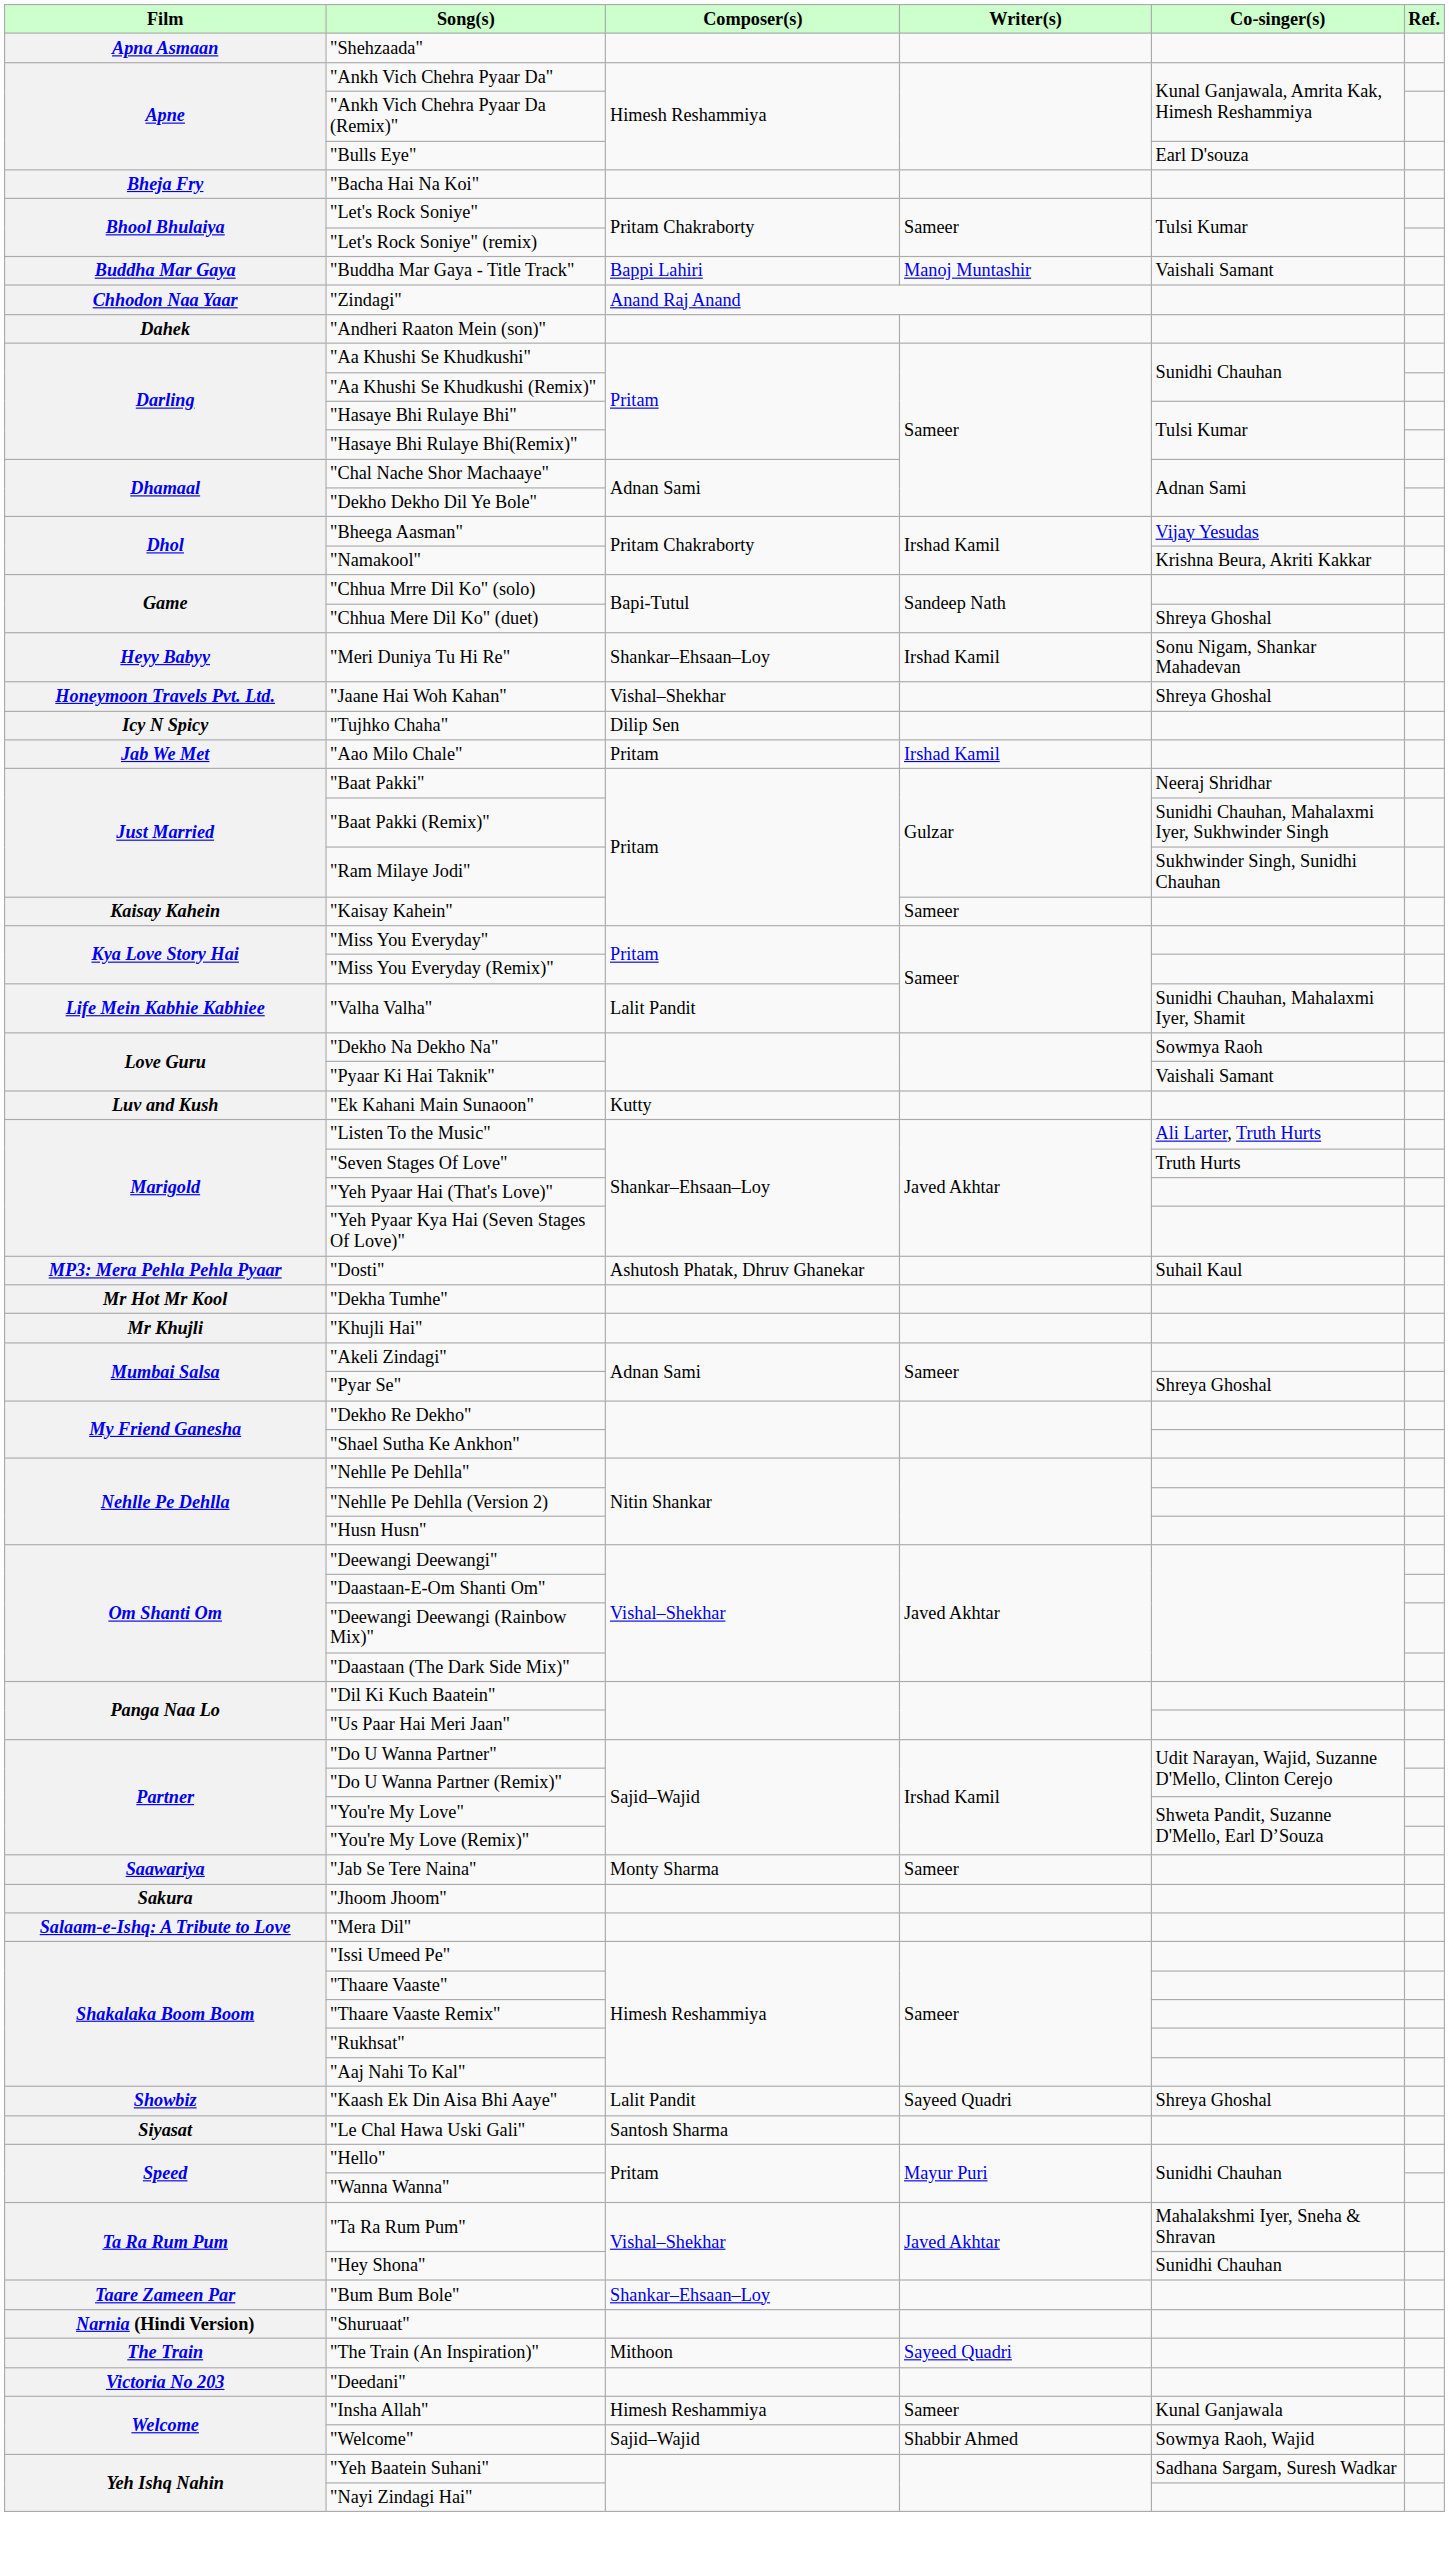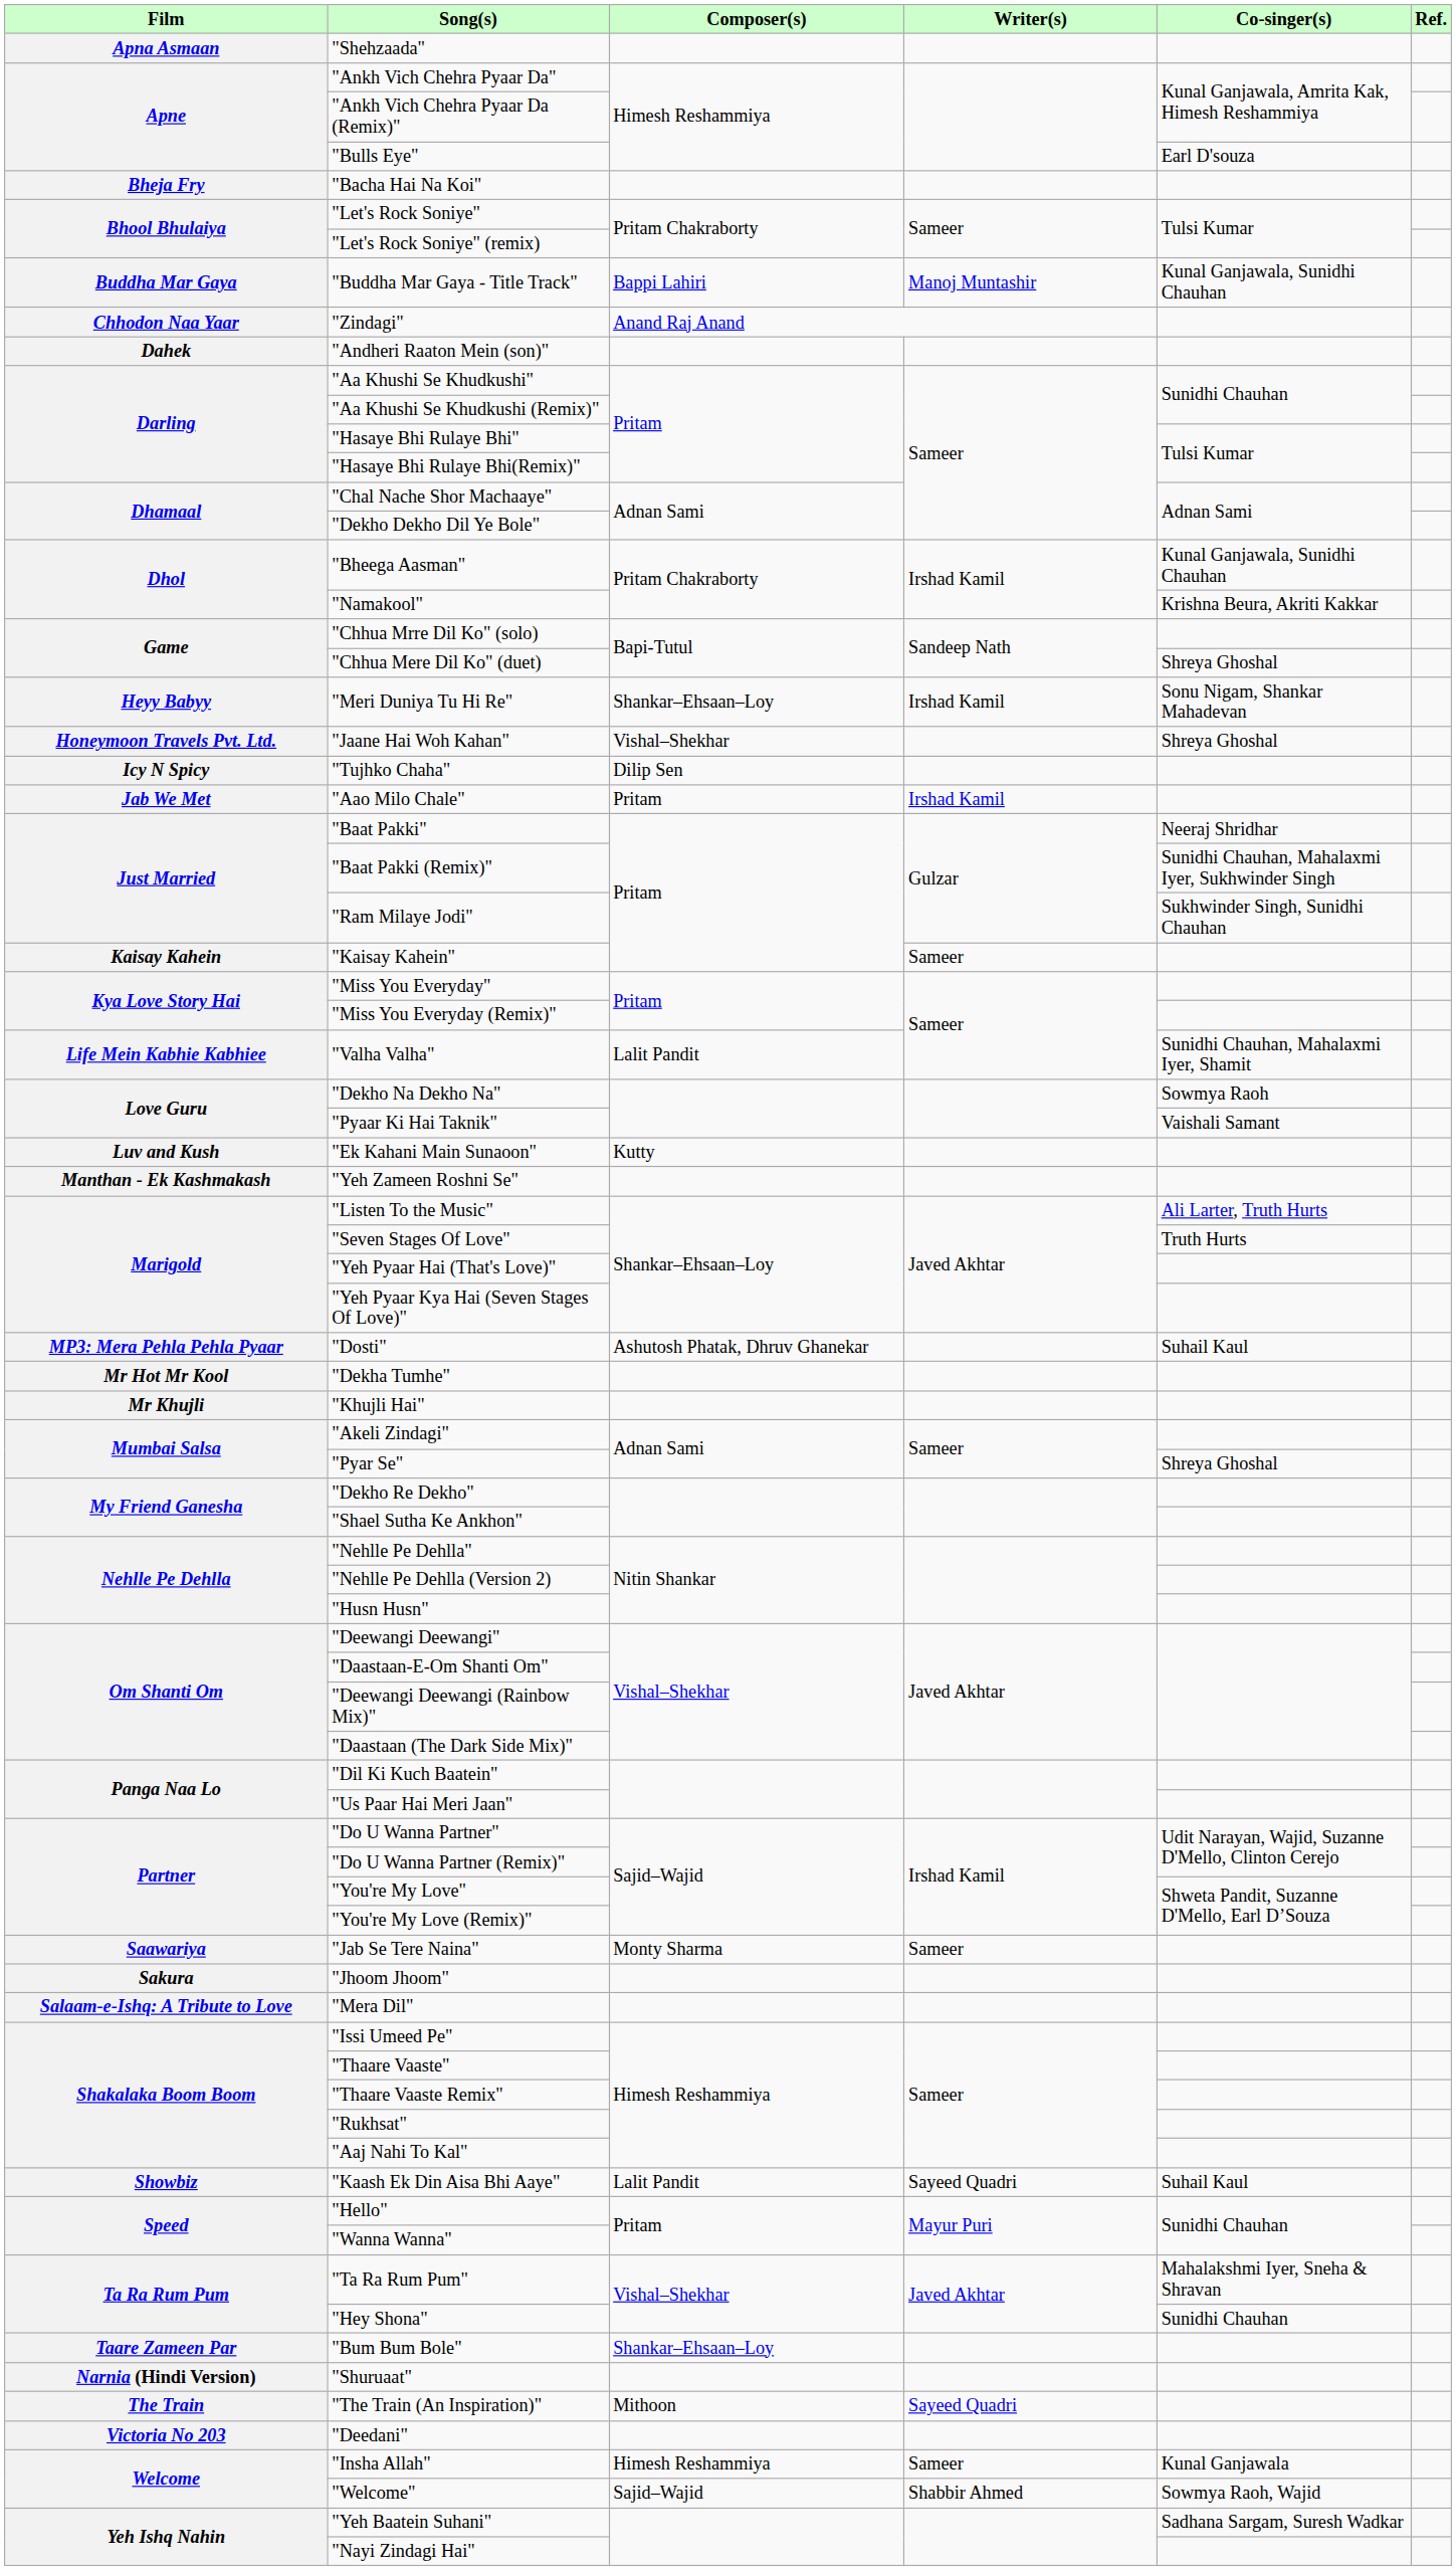"Buddha Mar Gaya - Title Track" | Co-singer(s): Vaishali Samant -> Kunal Ganjawala, Sunidhi Chauhan
"Bheega Aasman" | Co-singer(s): Vijay Yesudas -> Kunal Ganjawala, Sunidhi Chauhan
+ row: Manthan - Ek Kashmakash | "Yeh Zameen Roshni Se"
"Kaash Ek Din Aisa Bhi Aaye" | Co-singer(s): Shreya Ghoshal -> Suhail Kaul
- row: Siyasat | "Le Chal Hawa Uski Gali" | Santosh Sharma
